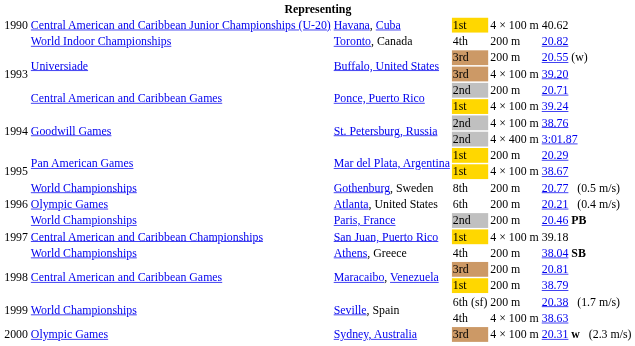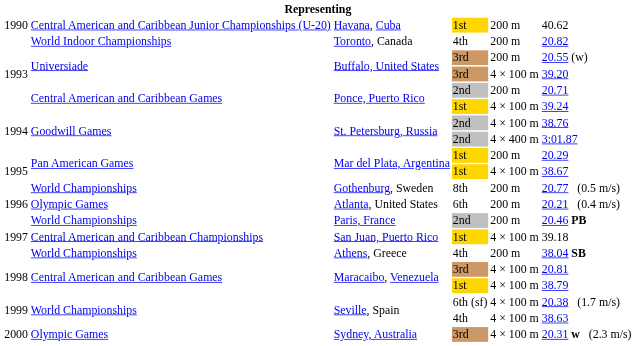Havana, Cuba | column 5: 4 × 100 m -> 200 m
Maracaibo, Venezuela / 3rd | column 5: 200 m -> 4 × 100 m
Maracaibo, Venezuela / 1st | column 5: 200 m -> 4 × 100 m
Seville, Spain / 6th (sf) | column 5: 200 m -> 4 × 100 m
